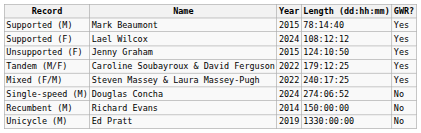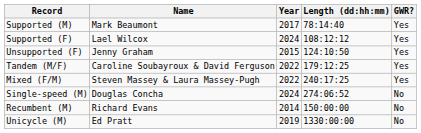Supported (M) | Year: 2015 -> 2017
